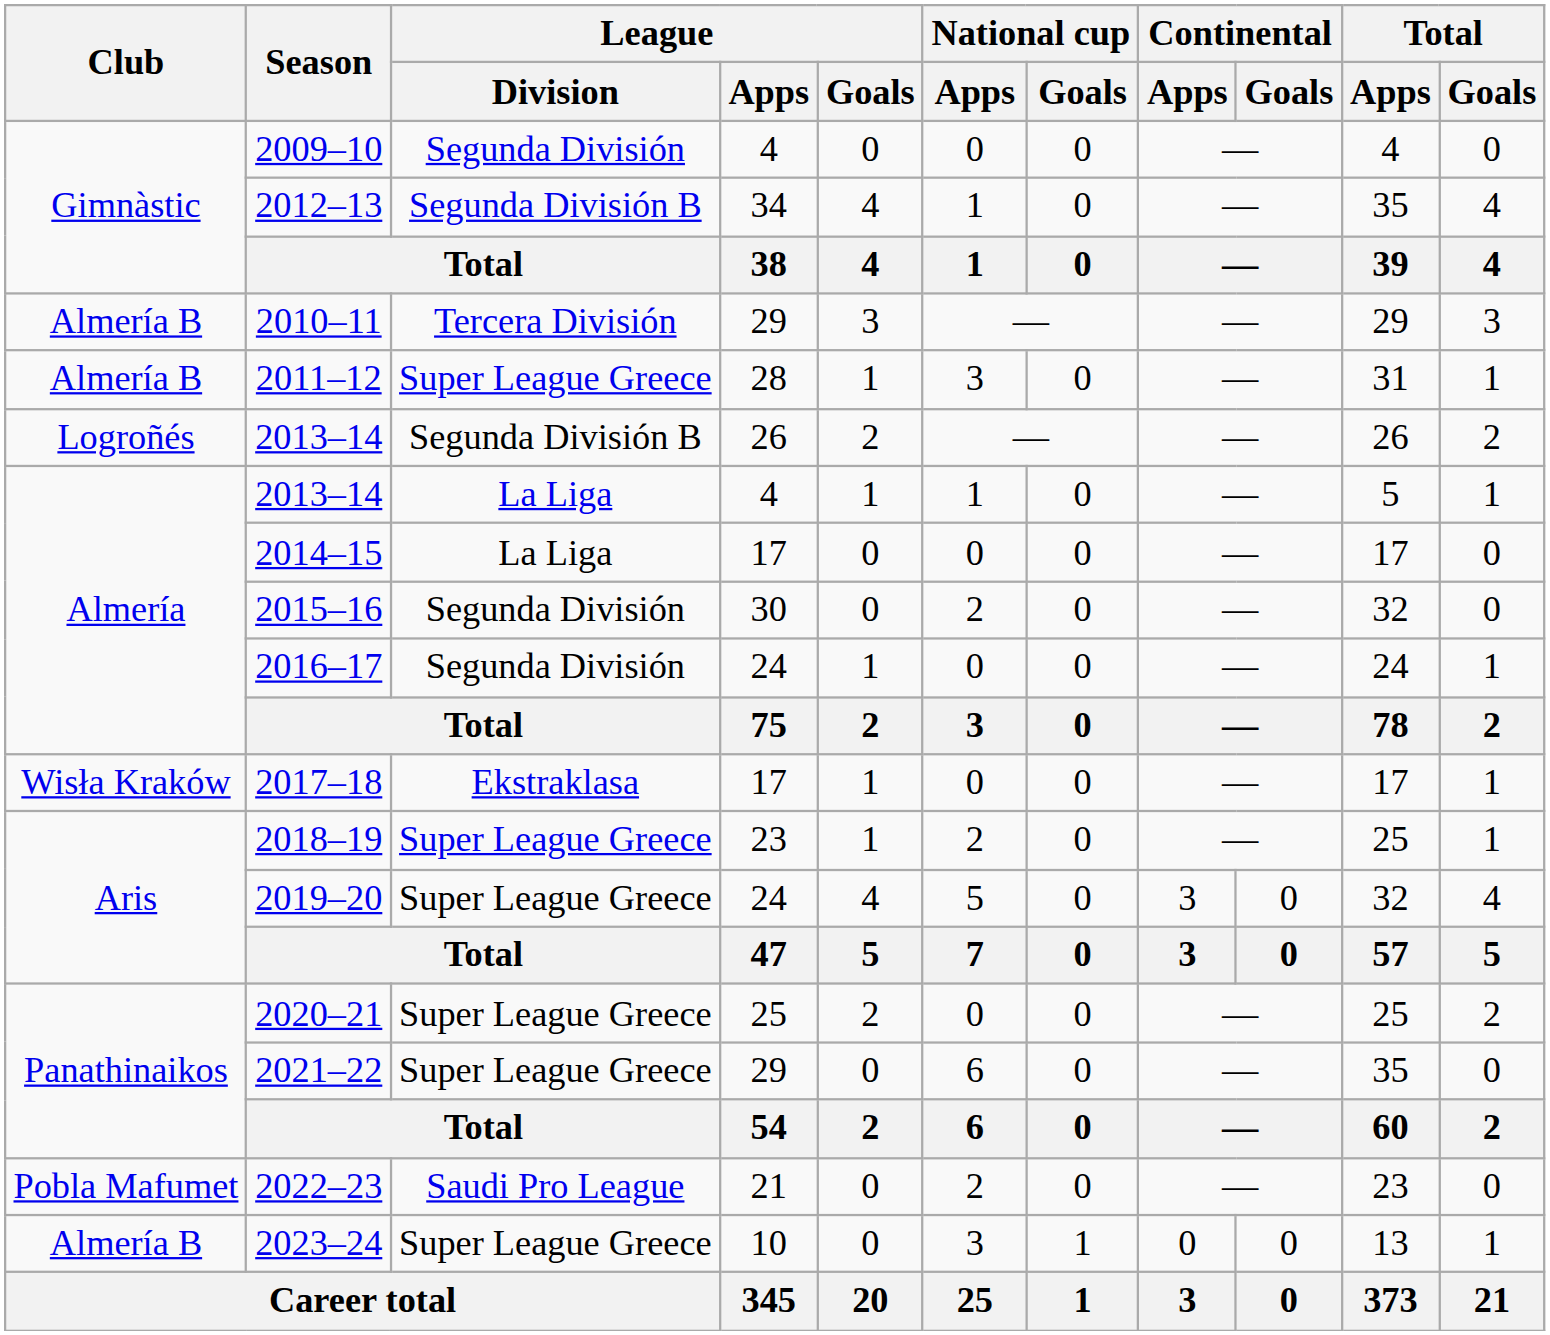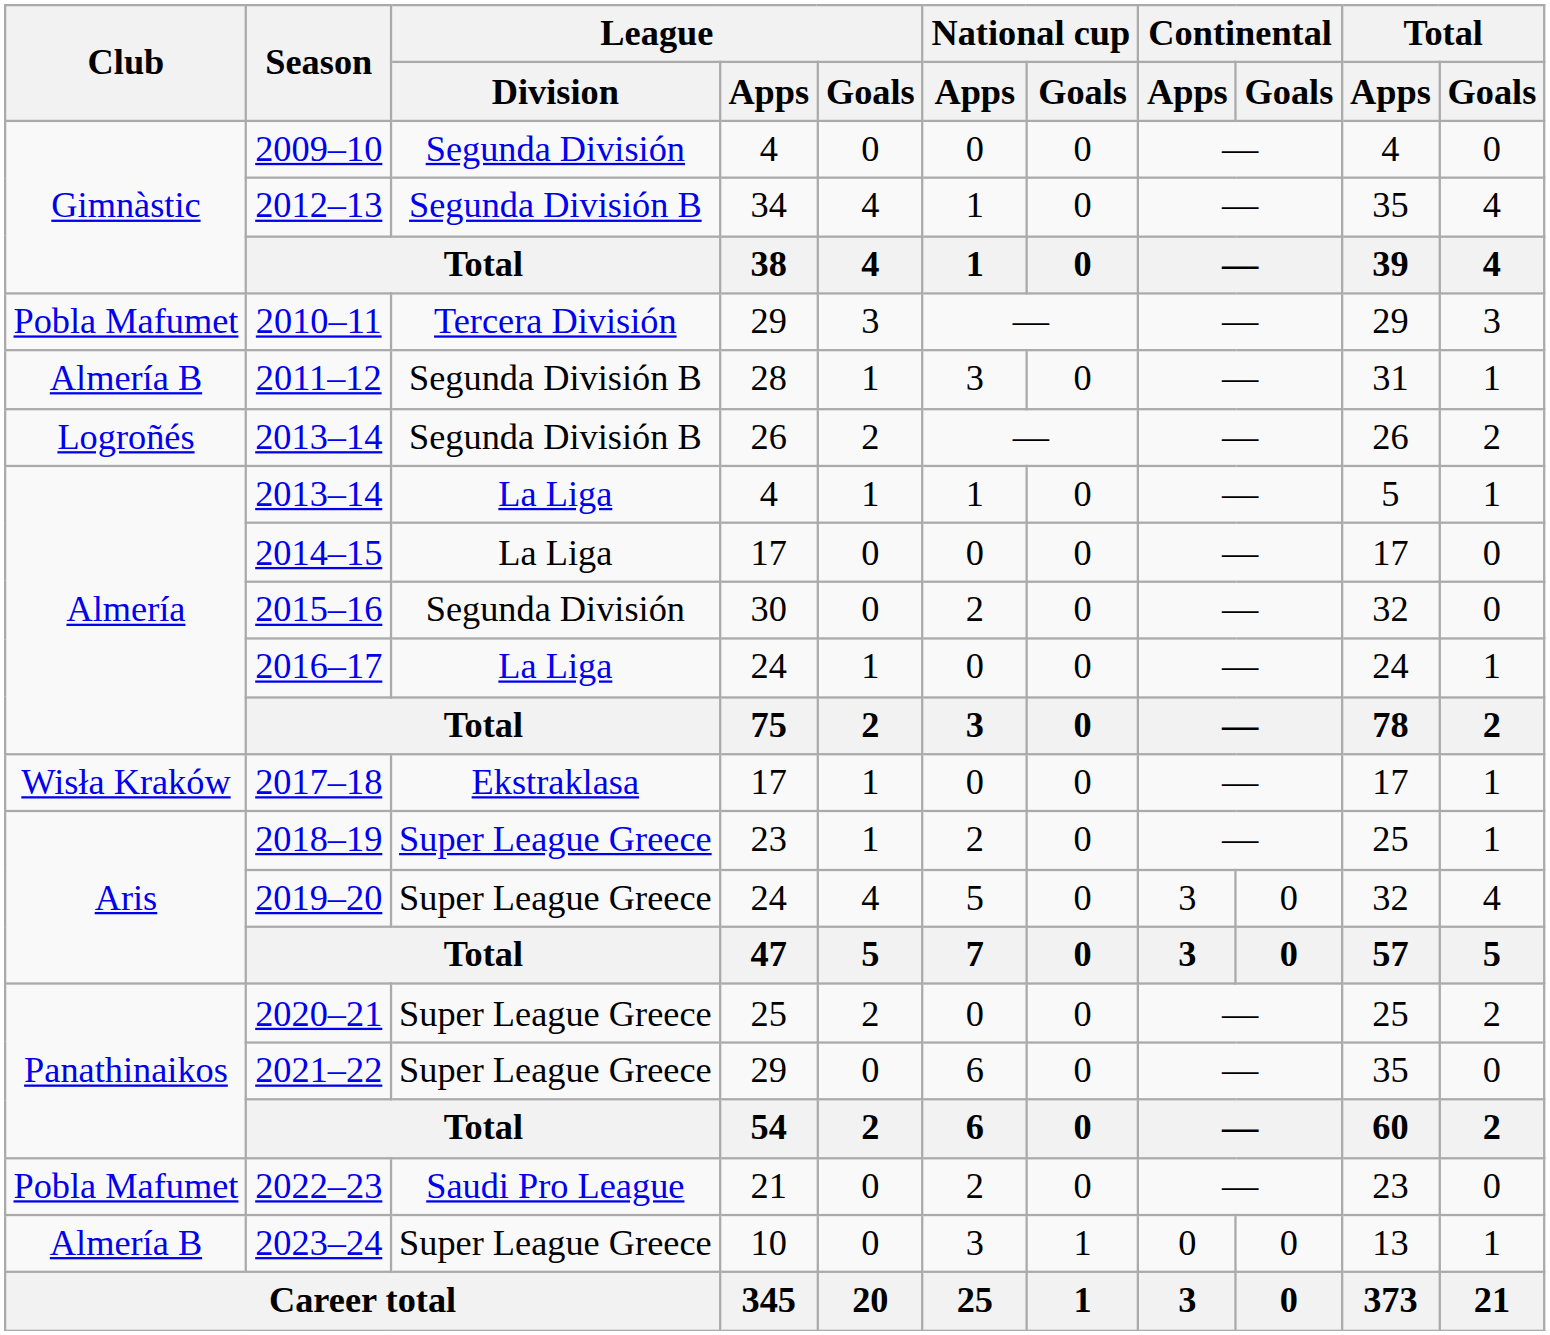2010–11 | Club: Almería B -> Pobla Mafumet
2011–12 | League / Division: Super League Greece -> Segunda División B
2016–17 | League / Division: Segunda División -> La Liga
